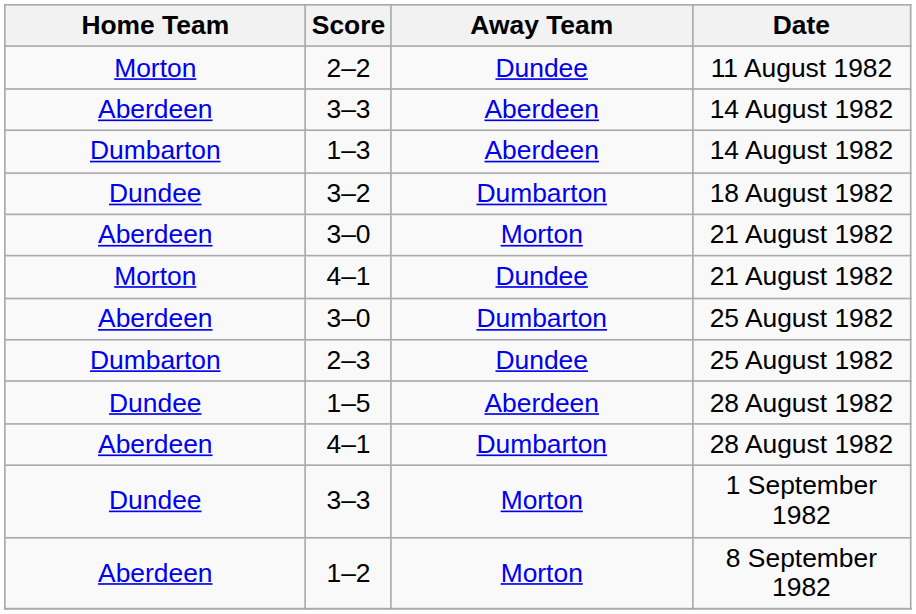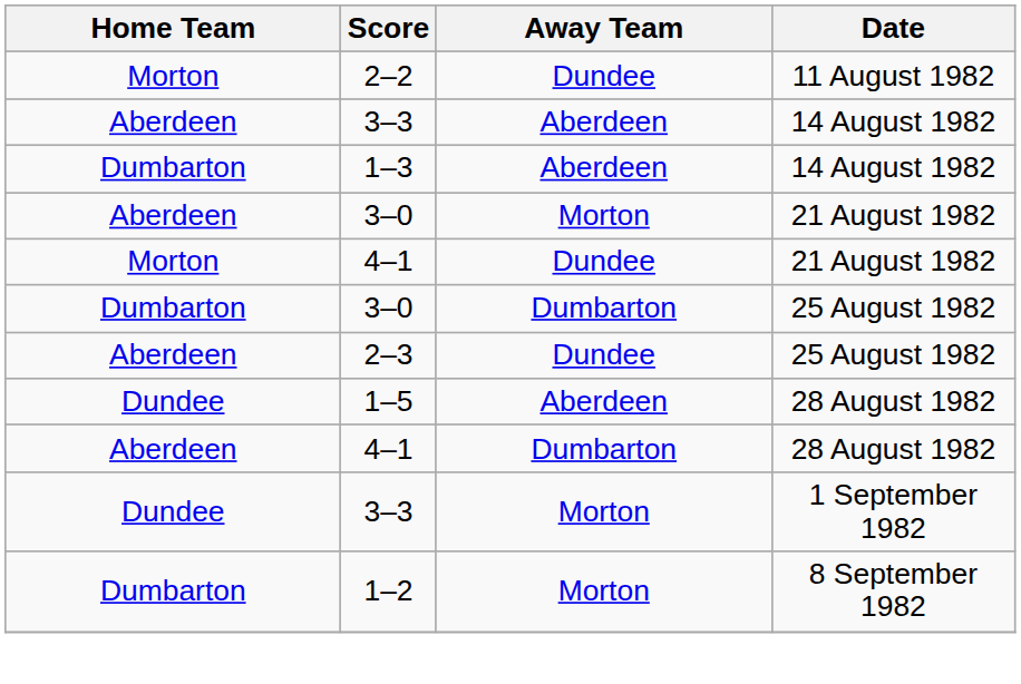- row: Dundee | 3–2 | Dumbarton | 18 August 1982
3–0 / 25 August 1982 | Home Team: Aberdeen -> Dumbarton
2–3 | Home Team: Dumbarton -> Aberdeen
1–2 | Home Team: Aberdeen -> Dumbarton
